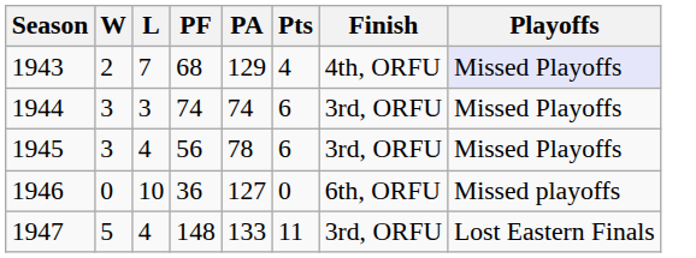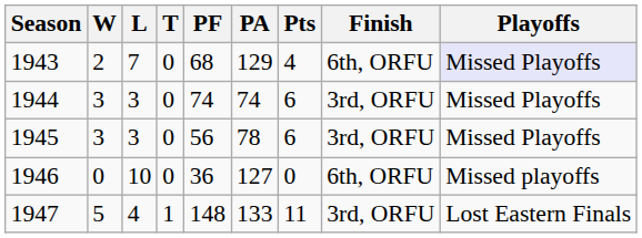+ column: T | 0 | 0 | 0 | 0 | 1
1943 | Finish: 4th, ORFU -> 6th, ORFU
1945 | L: 4 -> 3
